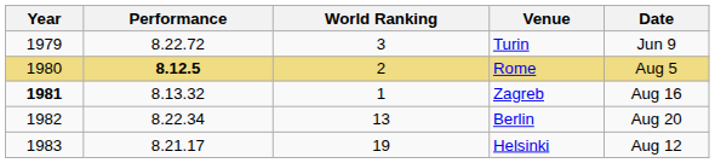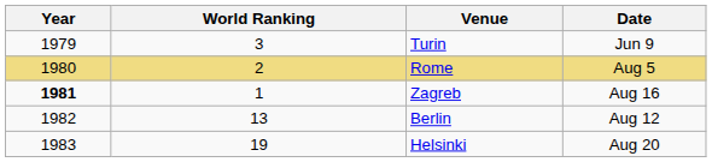- column: Performance | 8.22.72 | 8.12.5 | 8.13.32 | 8.22.34 | 8.21.17
Berlin | Date: Aug 20 -> Aug 12
Helsinki | Date: Aug 12 -> Aug 20
